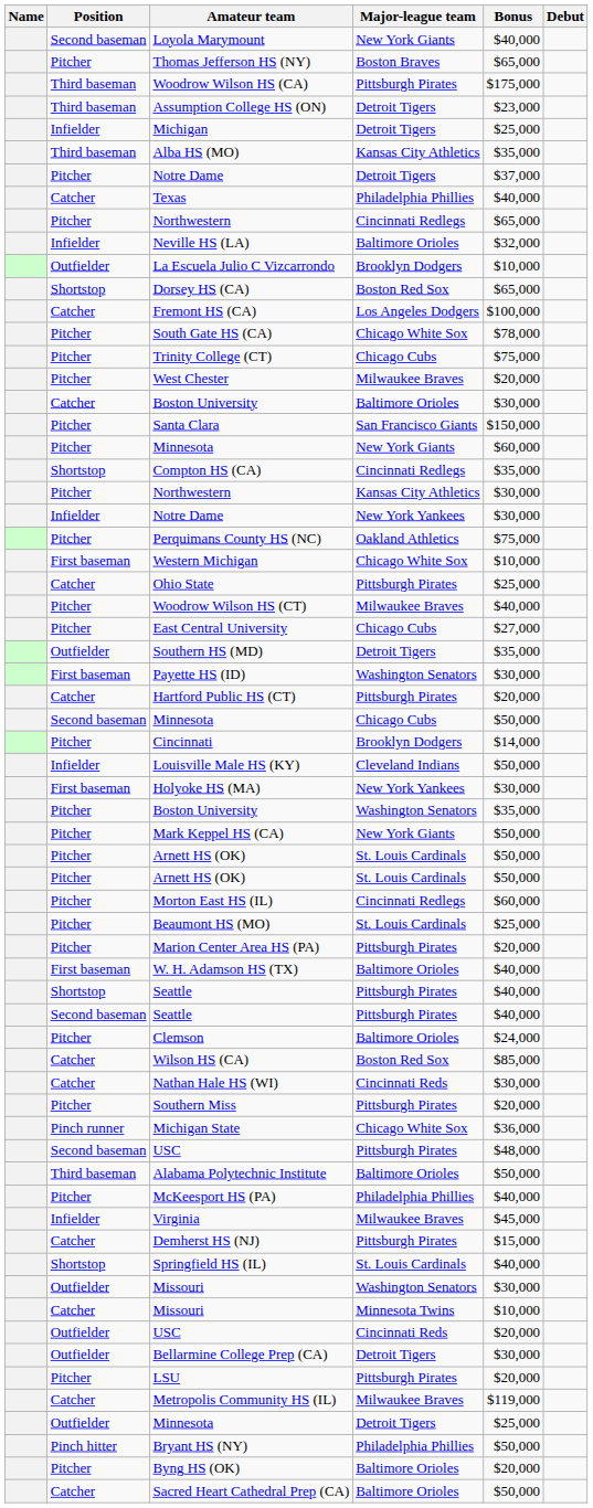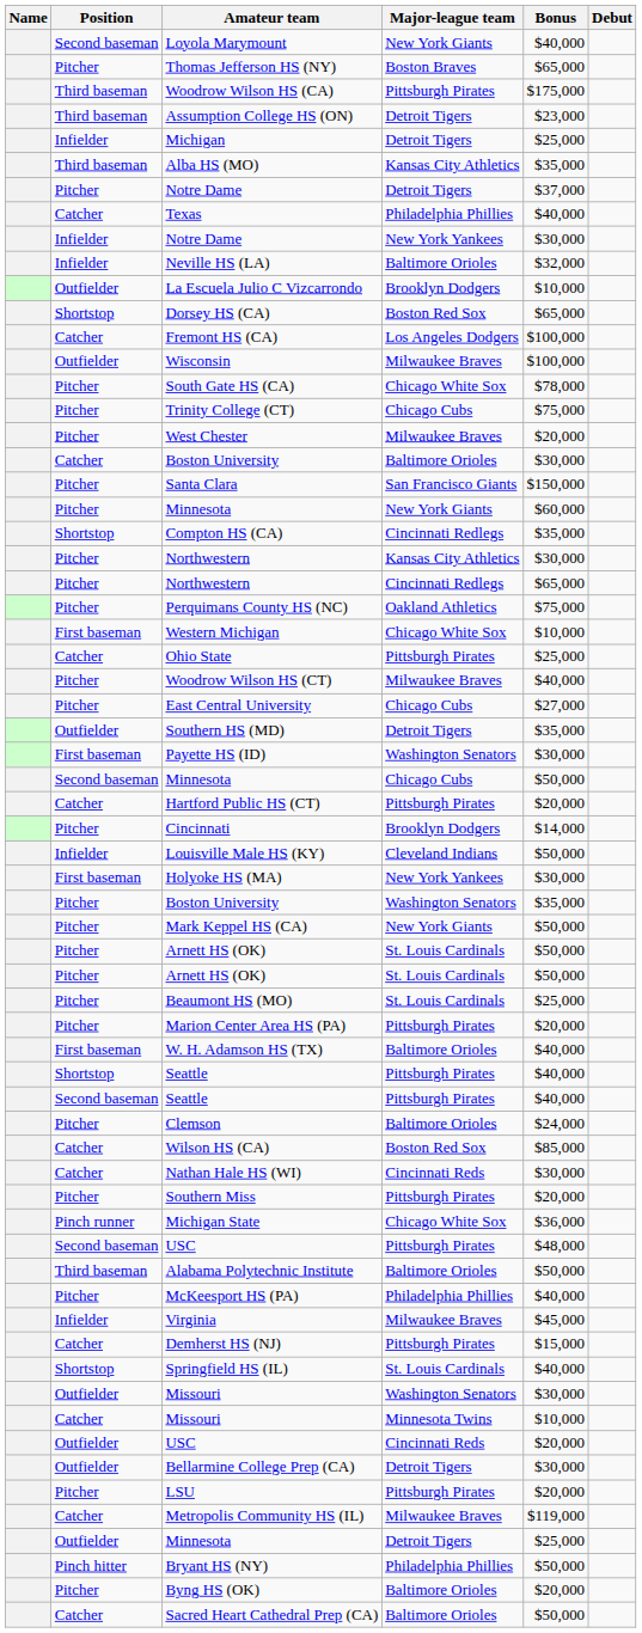rows swapped: Notre Dame / New York Yankees <-> Northwestern / Cincinnati Redlegs
+ row: Outfielder | Wisconsin | Milwaukee Braves | $100,000
rows swapped: Minnesota / Chicago Cubs <-> Hartford Public HS (CT)
- row: Pitcher | Morton East HS (IL) | Cincinnati Redlegs | $60,000
